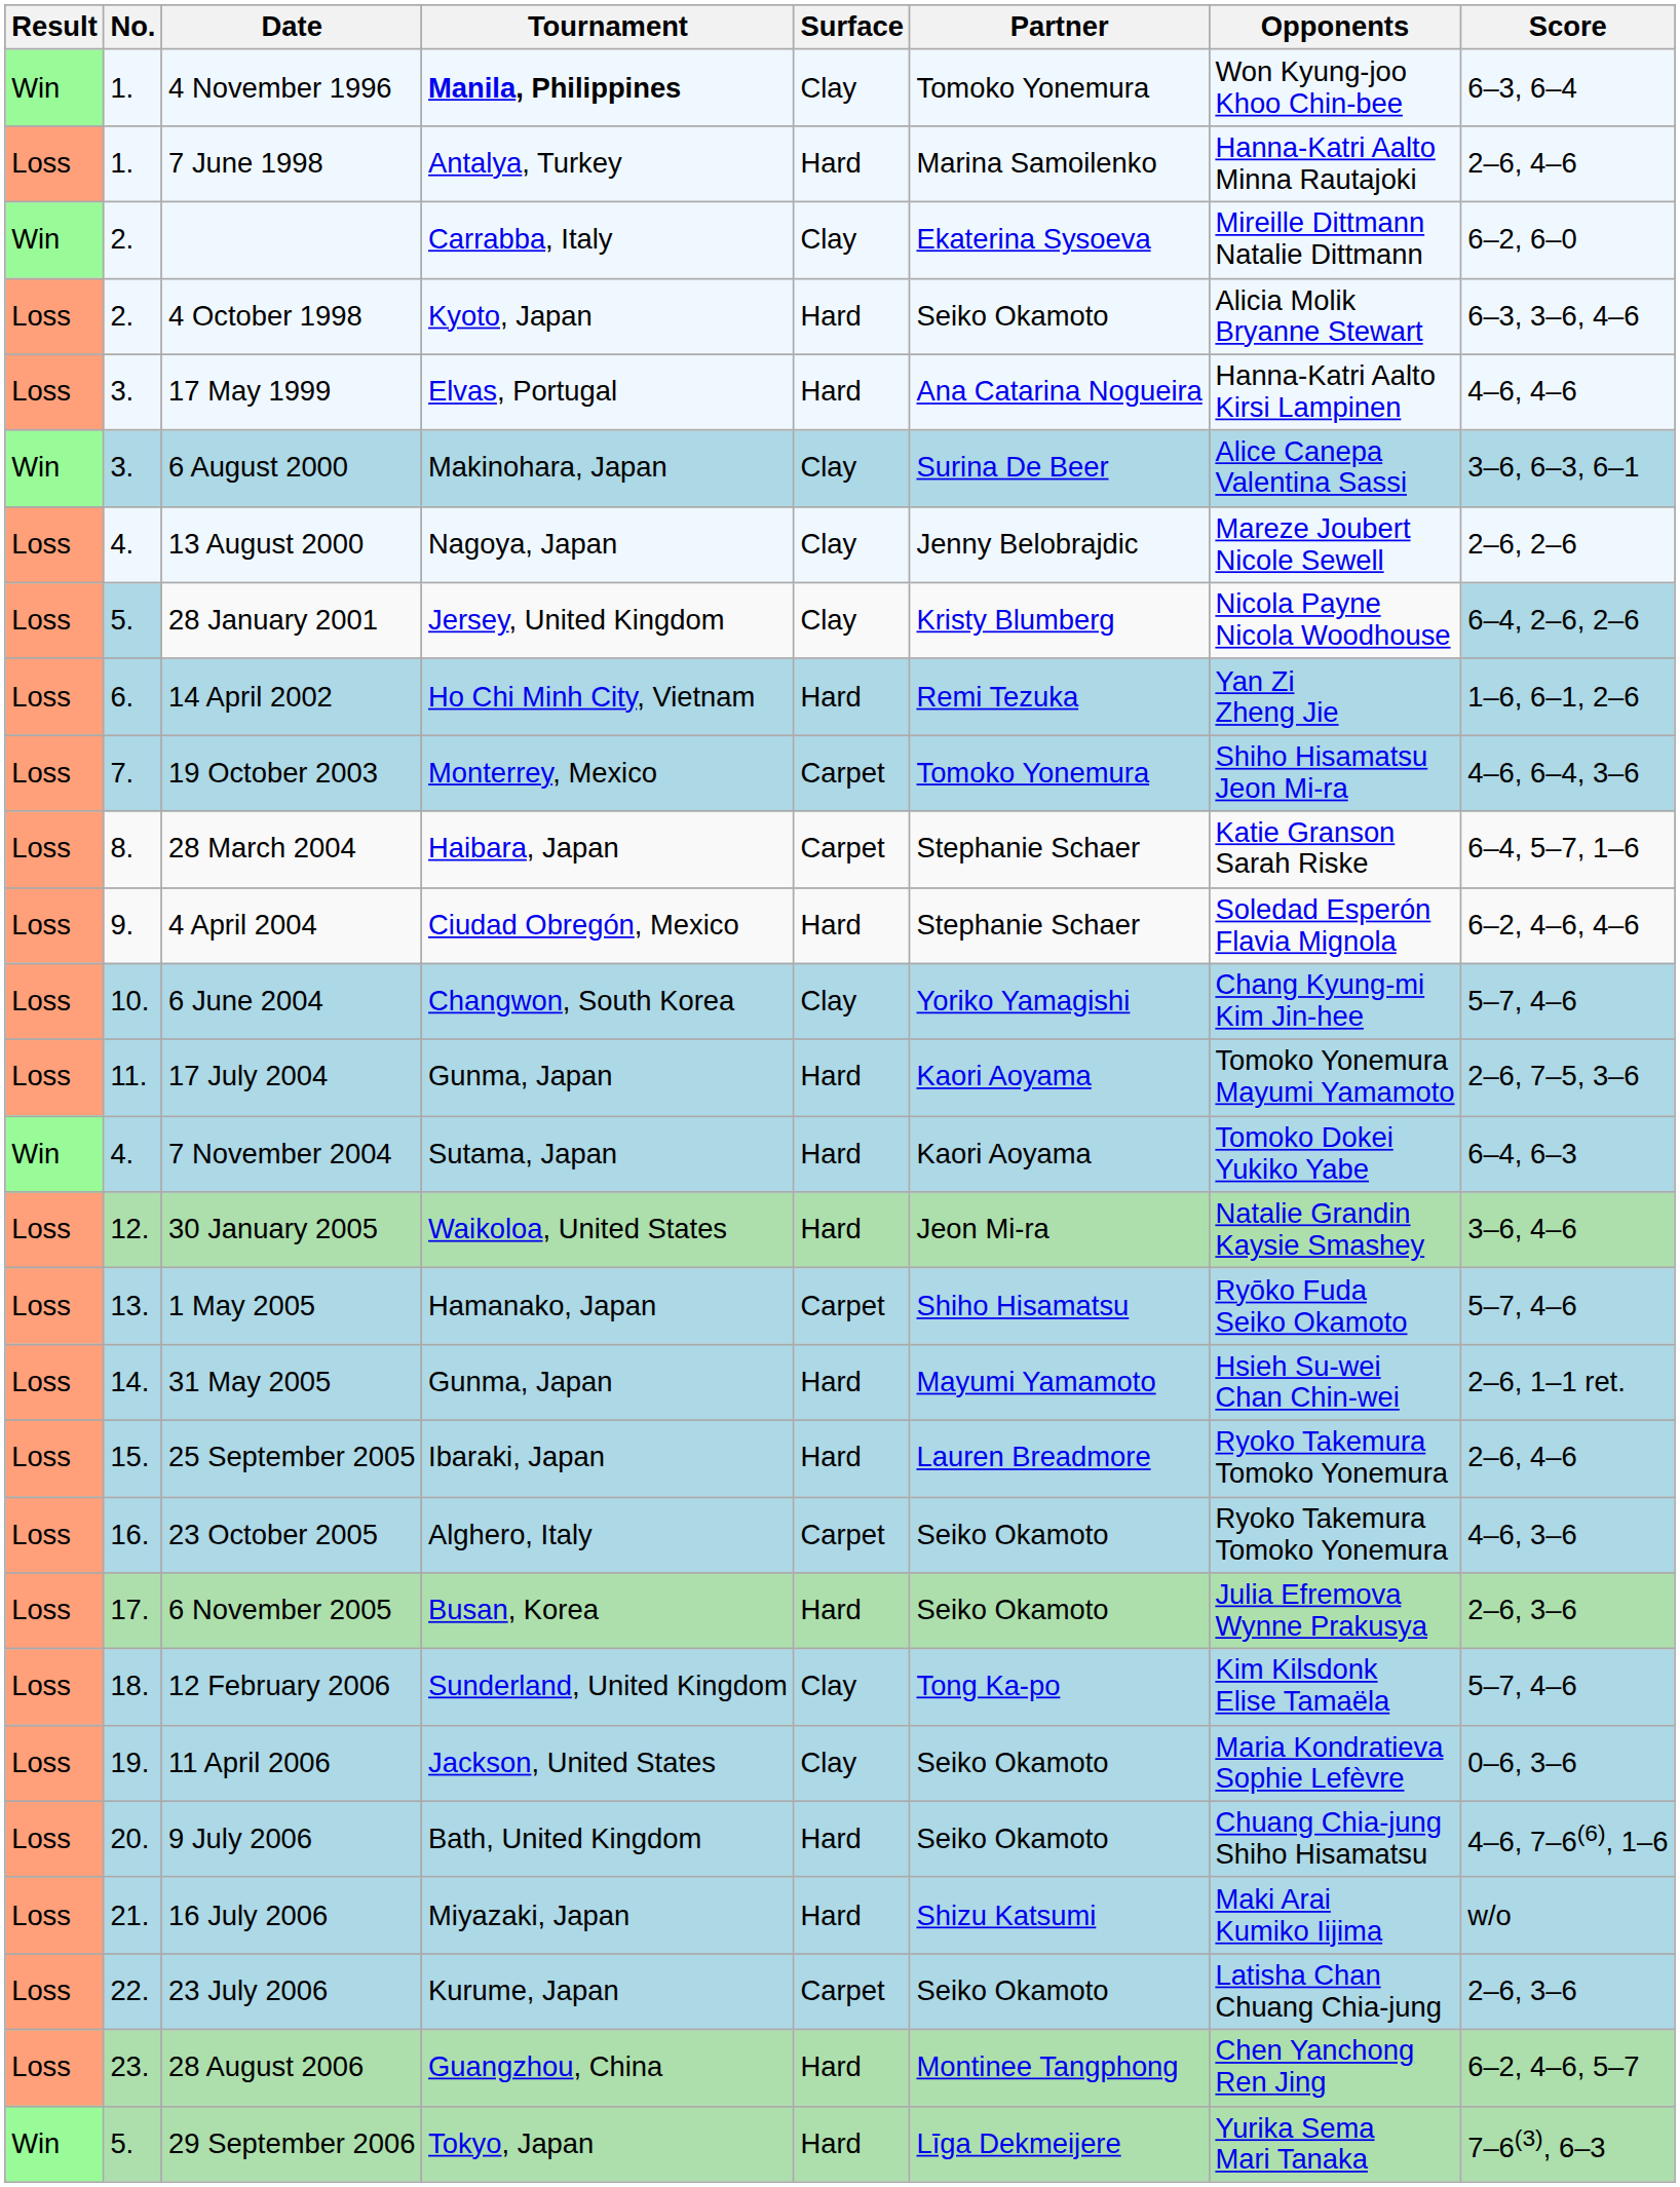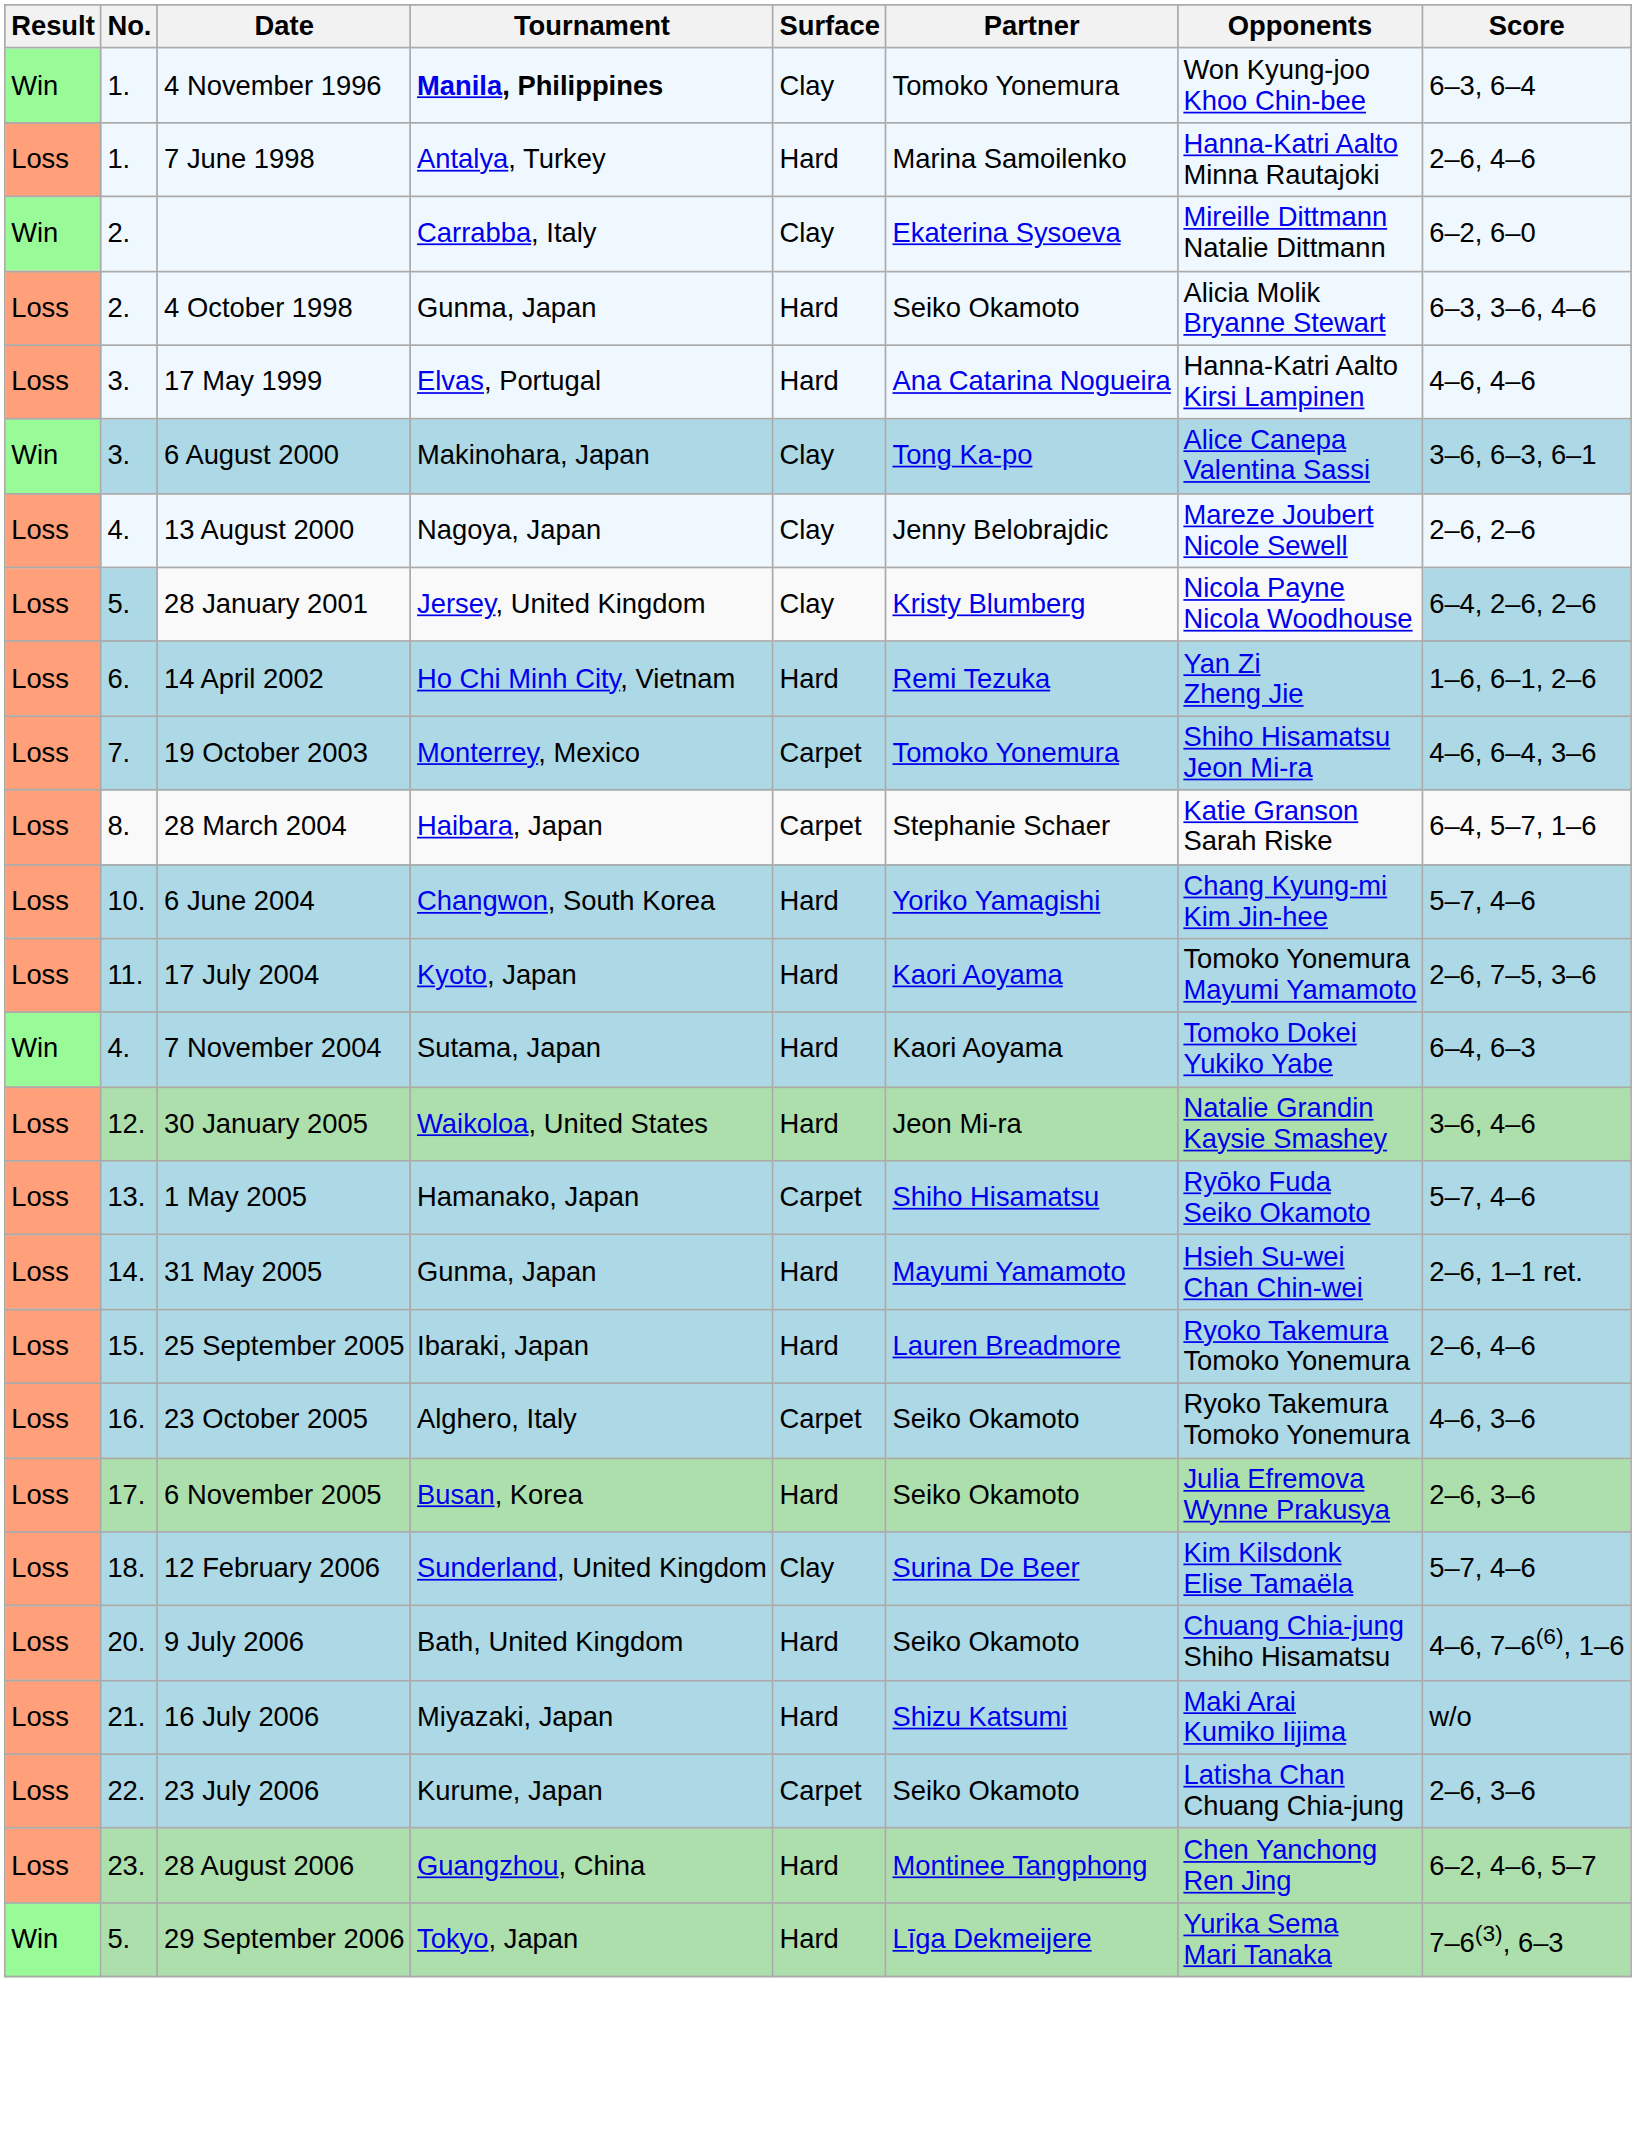4 October 1998 | Tournament: Kyoto, Japan -> Gunma, Japan
6 August 2000 | Partner: Surina De Beer -> Tong Ka-po
- row: Loss | 9. | 4 April 2004 | Ciudad Obregón, Mexico | Hard | Stephanie Schaer | Soledad Esperón Flavia Mignola | 6–2, 4–6, 4–6
6 June 2004 | Surface: Clay -> Hard
17 July 2004 | Tournament: Gunma, Japan -> Kyoto, Japan
12 February 2006 | Partner: Tong Ka-po -> Surina De Beer
- row: Loss | 19. | 11 April 2006 | Jackson, United States | Clay | Seiko Okamoto | Maria Kondratieva Sophie Lefèvre | 0–6, 3–6
